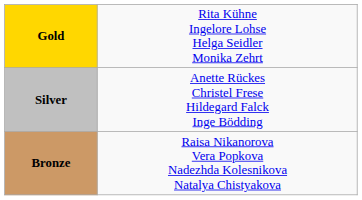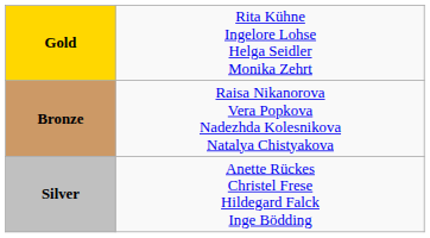rows swapped: Silver <-> Bronze
